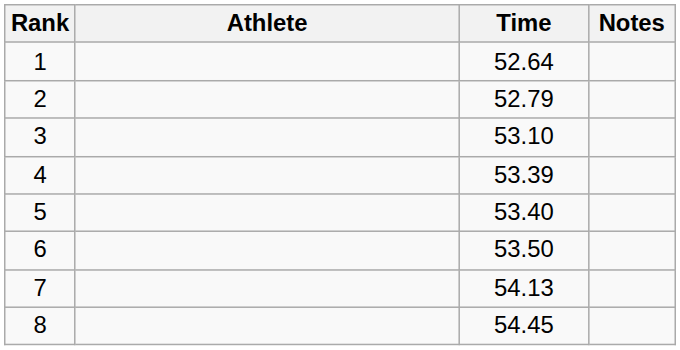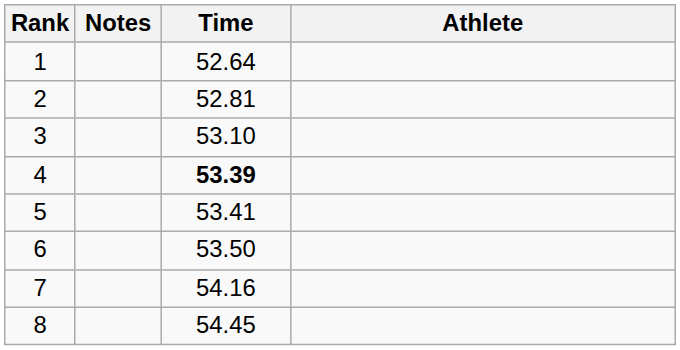columns swapped: Athlete <-> Notes
2 | Time: 52.79 -> 52.81
4 | Time: normal -> bold
5 | Time: 53.40 -> 53.41
7 | Time: 54.13 -> 54.16
